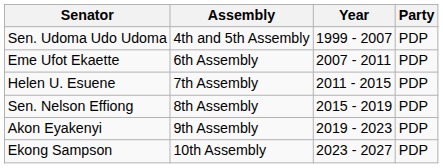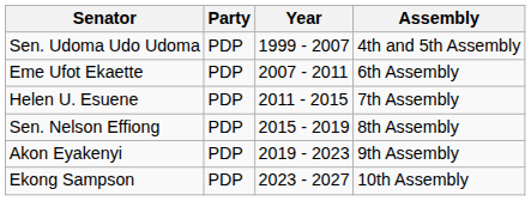columns swapped: Party <-> Assembly
